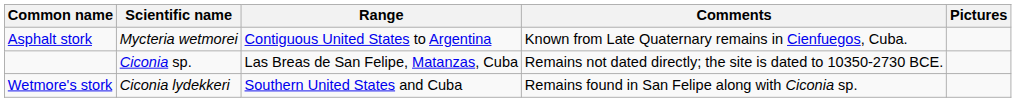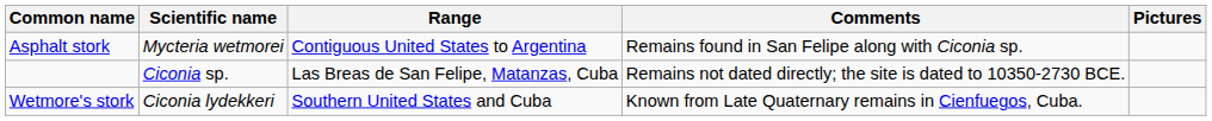Asphalt stork | Comments: Known from Late Quaternary remains in Cienfuegos, Cuba. -> Remains found in San Felipe along with Ciconia sp.
Wetmore's stork | Comments: Remains found in San Felipe along with Ciconia sp. -> Known from Late Quaternary remains in Cienfuegos, Cuba.
